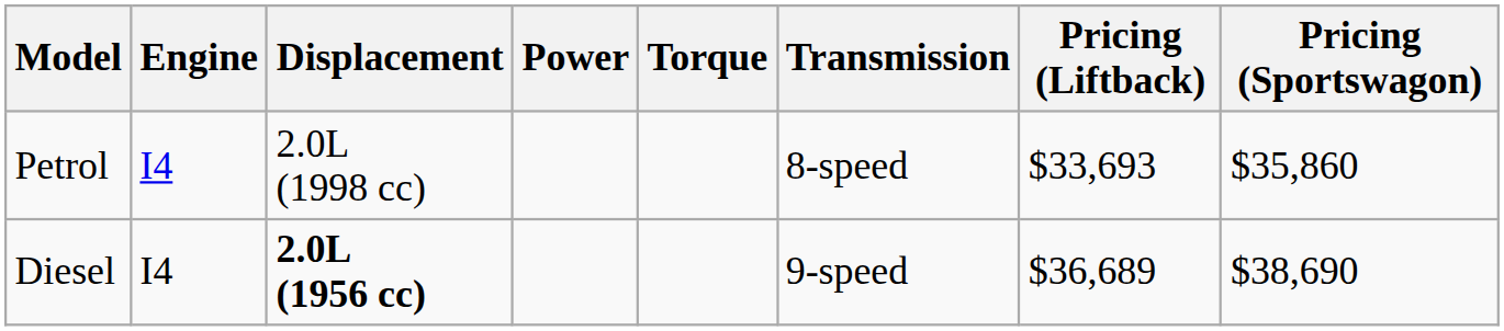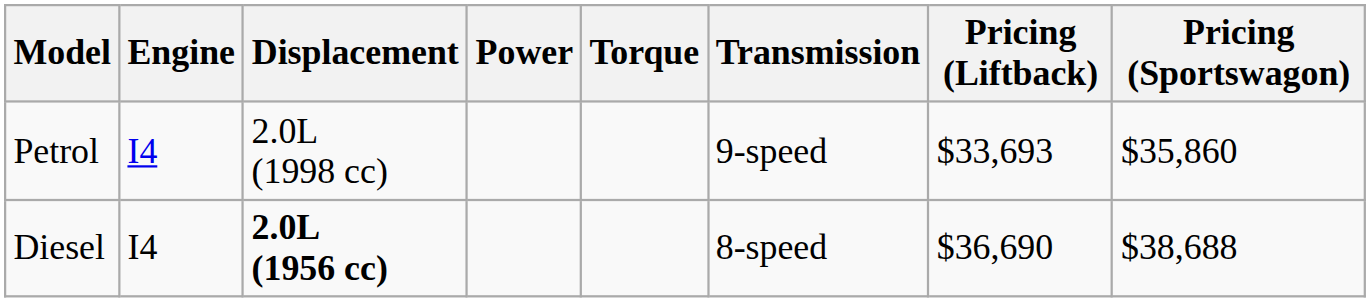Petrol | Transmission: 8-speed -> 9-speed
Diesel | Transmission: 9-speed -> 8-speed
Diesel | Pricing (Liftback): $36,689 -> $36,690
Diesel | Pricing (Sportswagon): $38,690 -> $38,688
